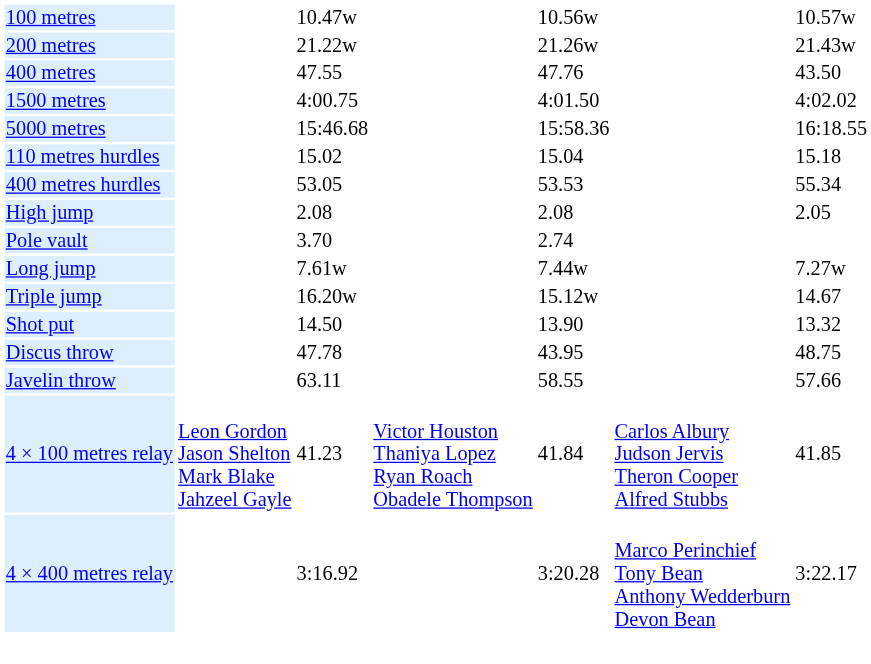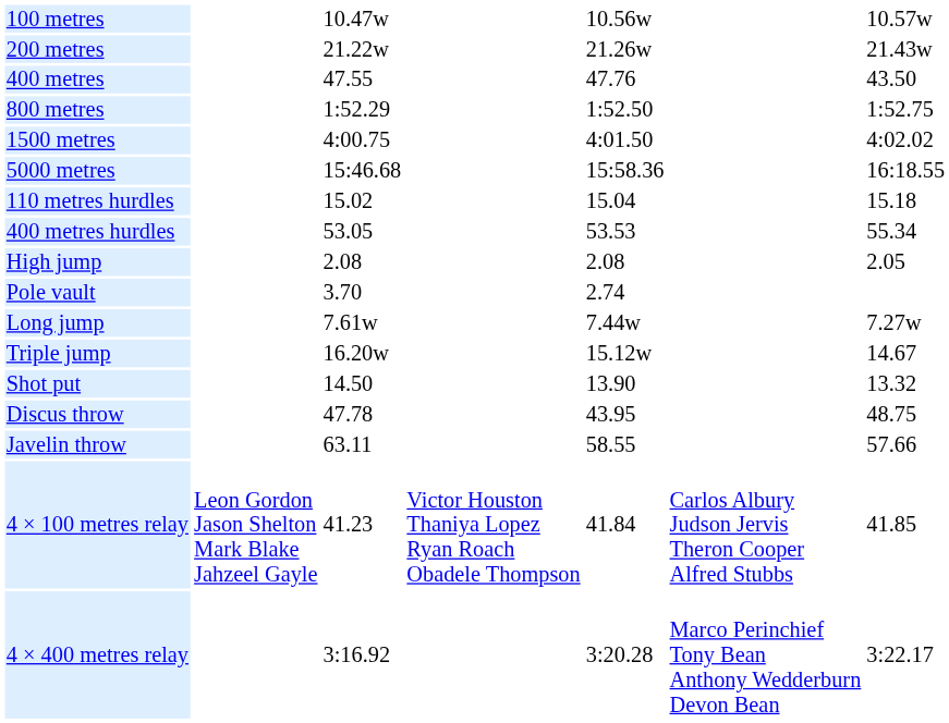+ row: 800 metres | 1:52.29 | 1:52.50 | 1:52.75
